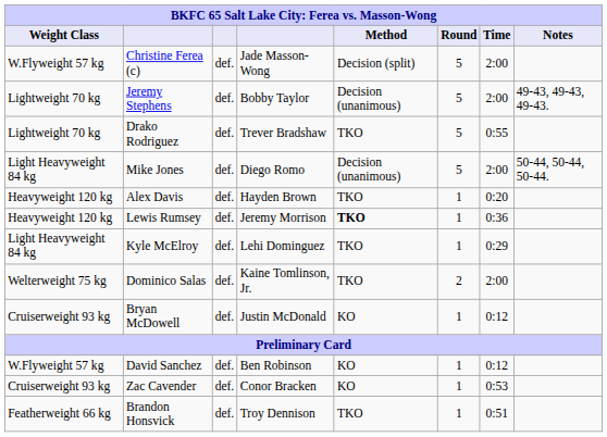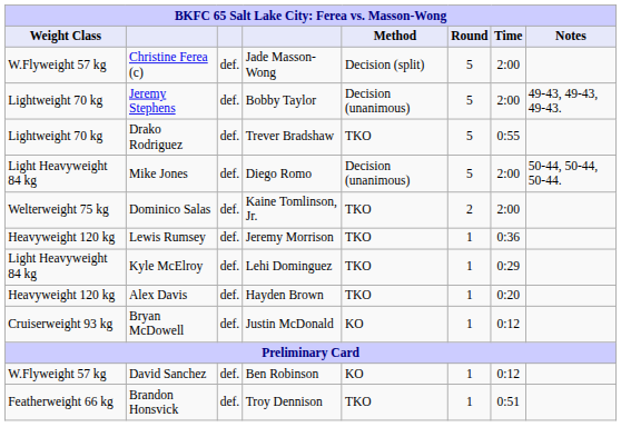rows swapped: Alex Davis <-> Dominico Salas
Lewis Rumsey | Method: bold -> normal
- row: Cruiserweight 93 kg | Zac Cavender | def. | Conor Bracken | KO | 1 | 0:53
